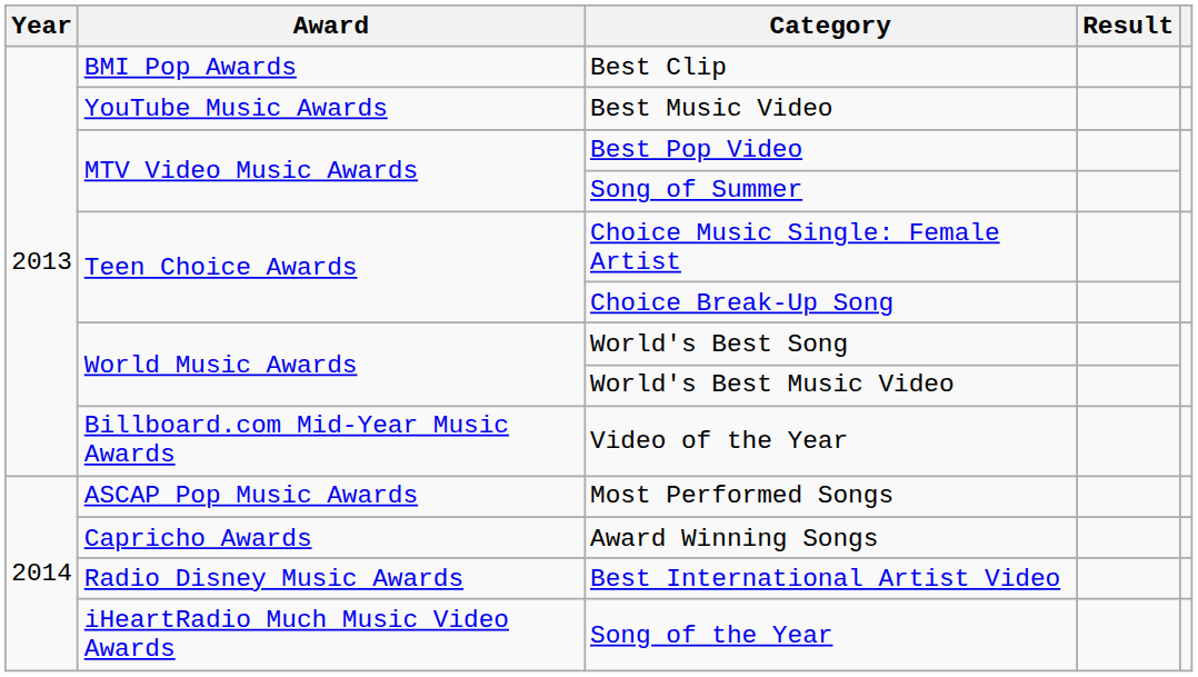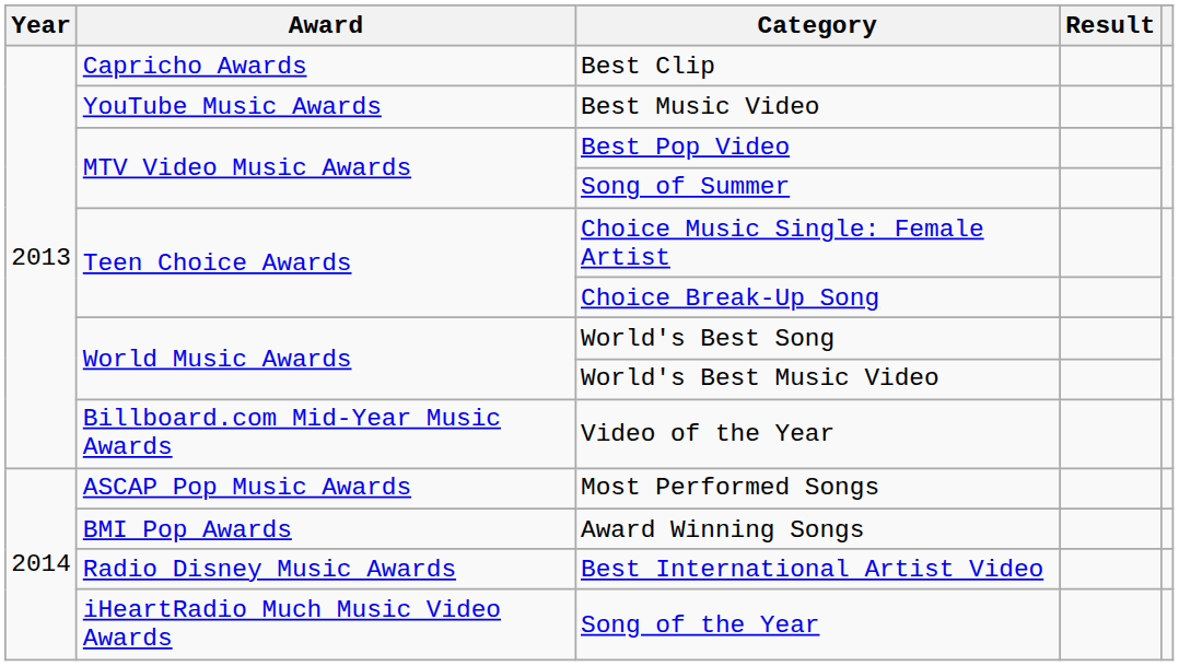Best Clip | Award: BMI Pop Awards -> Capricho Awards
Award Winning Songs | Award: Capricho Awards -> BMI Pop Awards
